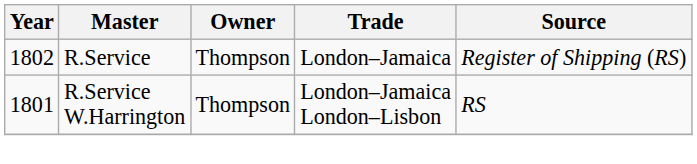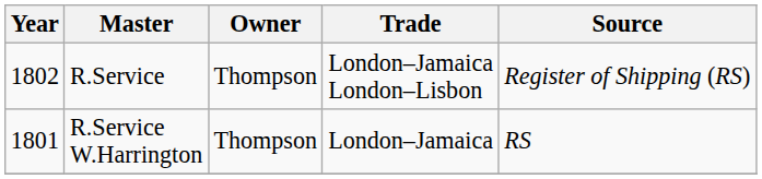R.Service | Trade: London–Jamaica -> London–Jamaica London–Lisbon
R.Service W.Harrington | Trade: London–Jamaica London–Lisbon -> London–Jamaica
